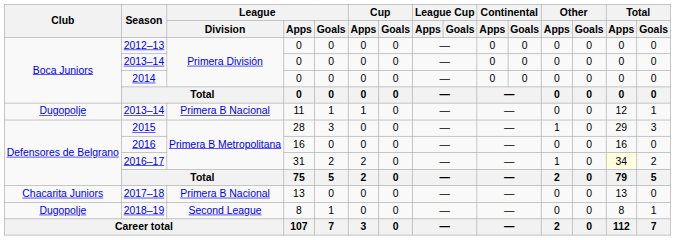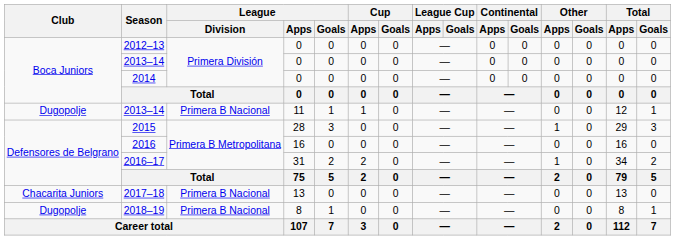2016–17 | Total / Apps: lightyellow background -> no background
2018–19 | League / Division: Second League -> Primera B Nacional
